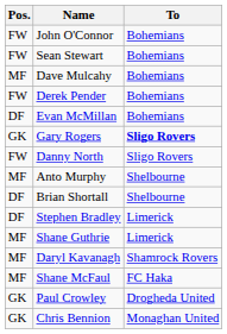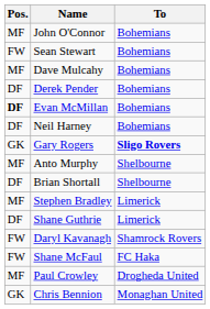John O'Connor | Pos.: FW -> MF
Derek Pender | Pos.: FW -> DF
Evan McMillan | Pos.: normal -> bold
+ row: DF | Neil Harney | Bohemians
- row: FW | Danny North | Sligo Rovers
Stephen Bradley | Pos.: DF -> MF
Shane Guthrie | Pos.: MF -> DF
Daryl Kavanagh | Pos.: MF -> FW
Shane McFaul | Pos.: MF -> FW
Paul Crowley | Pos.: GK -> MF
